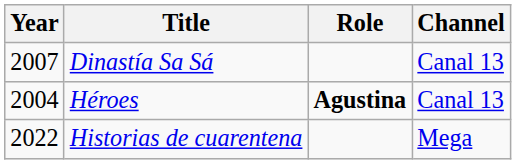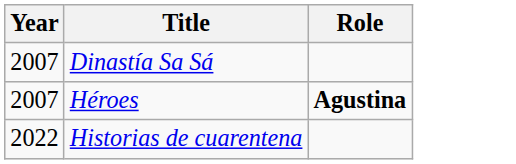- column: Channel | Canal 13 | Canal 13 | Mega
Héroes | Year: 2004 -> 2007
